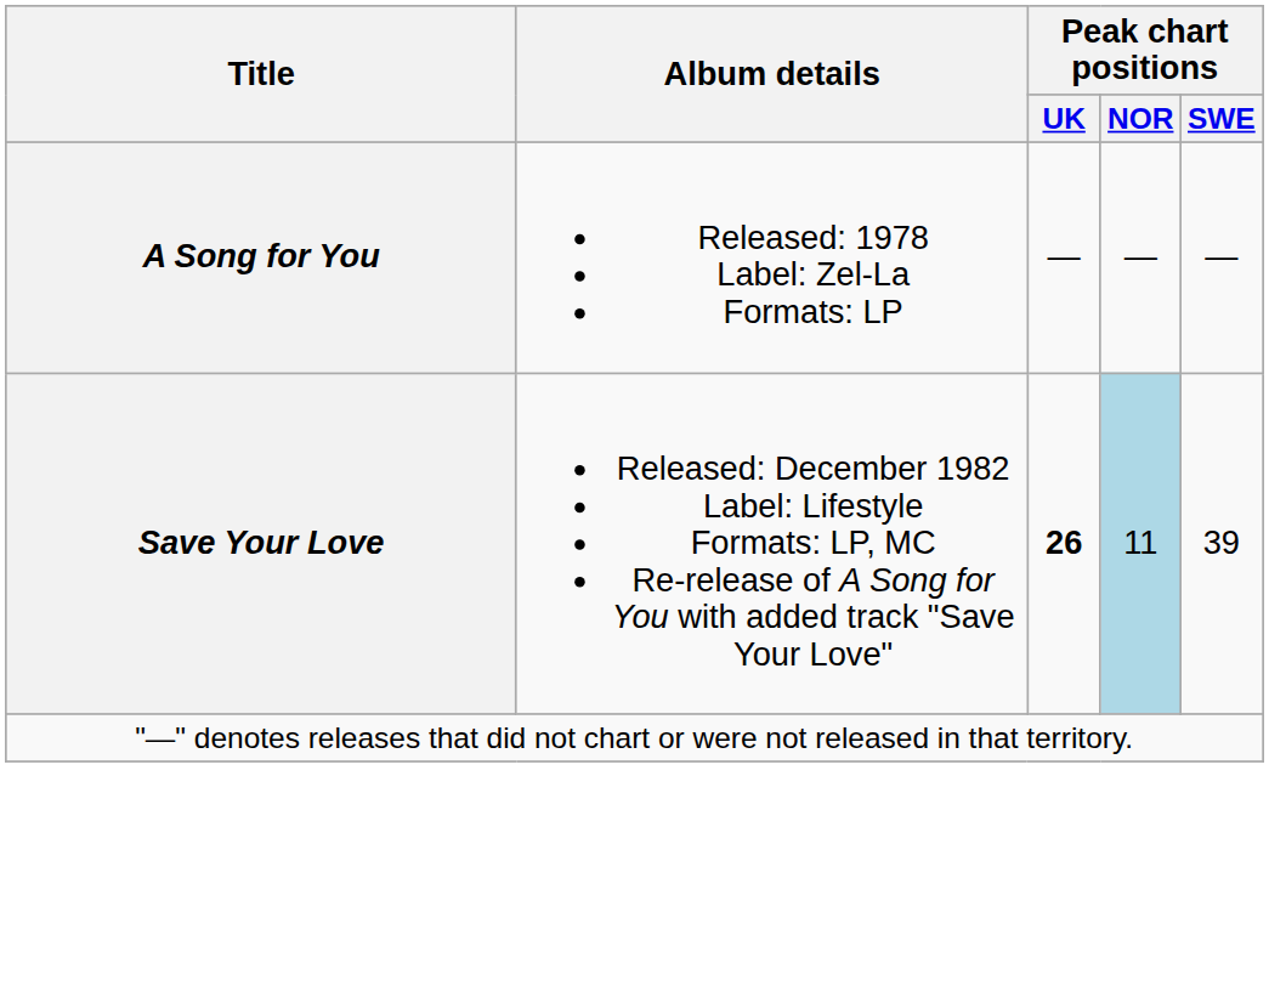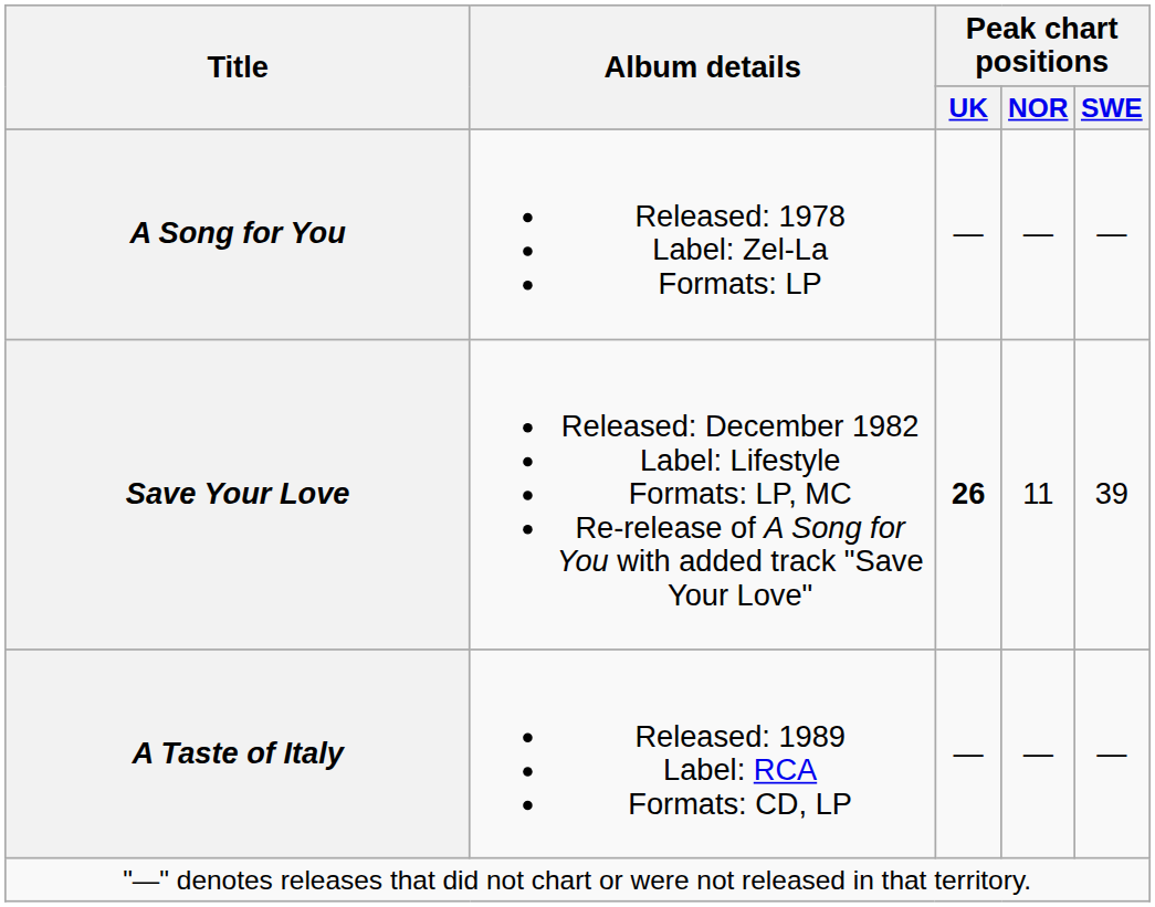Save Your Love | Peak chart positions / NOR: lightblue background -> no background
+ row: A Taste of Italy | Released: 1989 Label: RCA Formats: CD, LP | — | — | —
